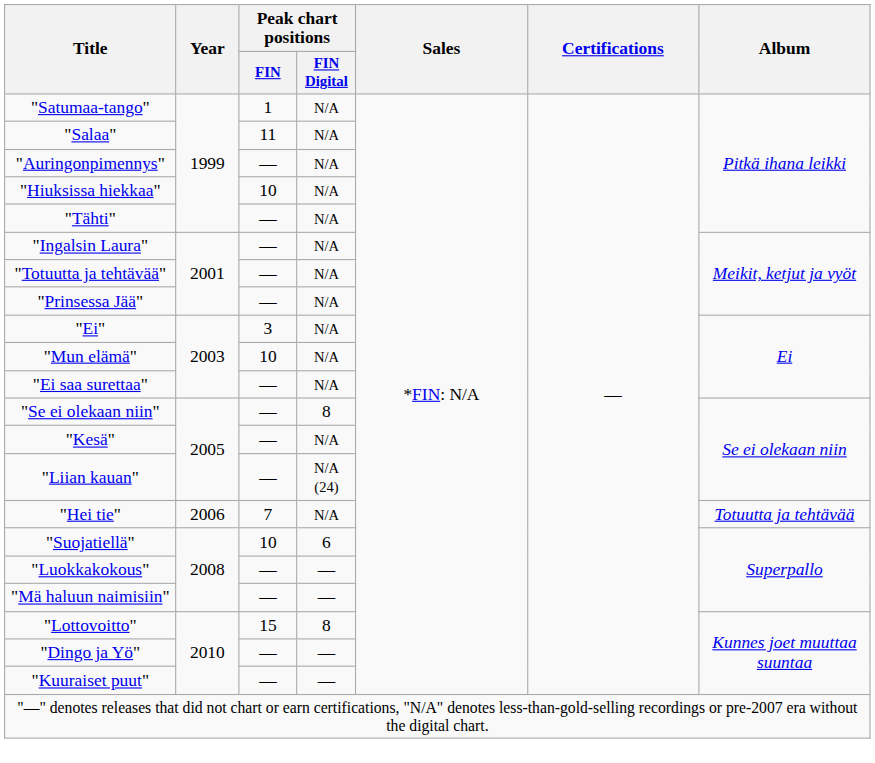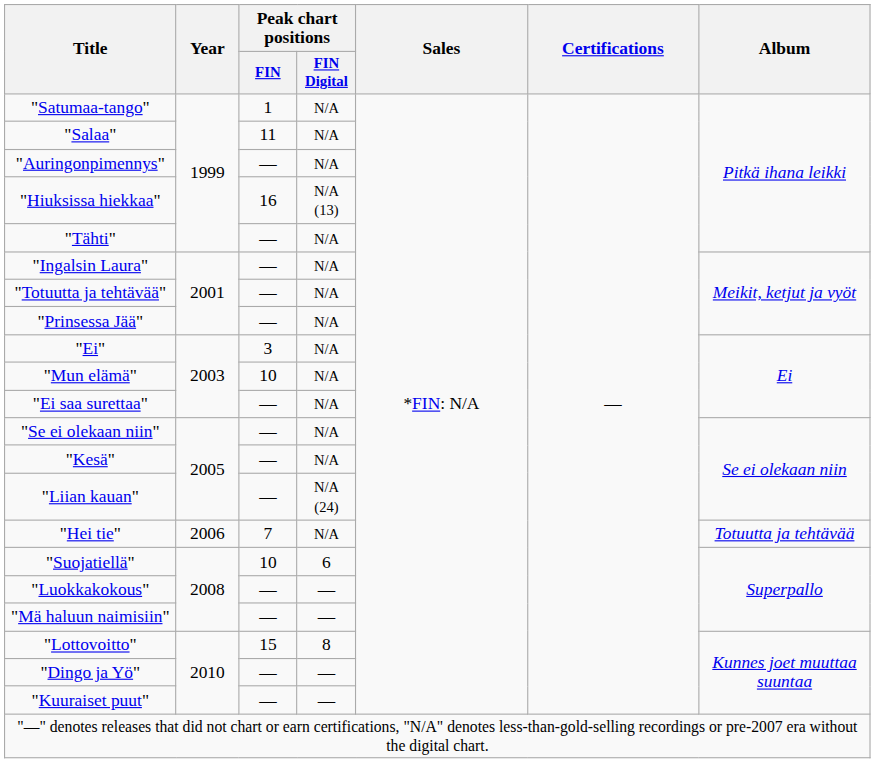"Hiuksissa hiekkaa" | Peak chart positions / FIN: 10 -> 16
"Hiuksissa hiekkaa" | Peak chart positions / FIN Digital: N/A -> N/A (13)
"Se ei olekaan niin" | Peak chart positions / FIN Digital: 8 -> N/A
